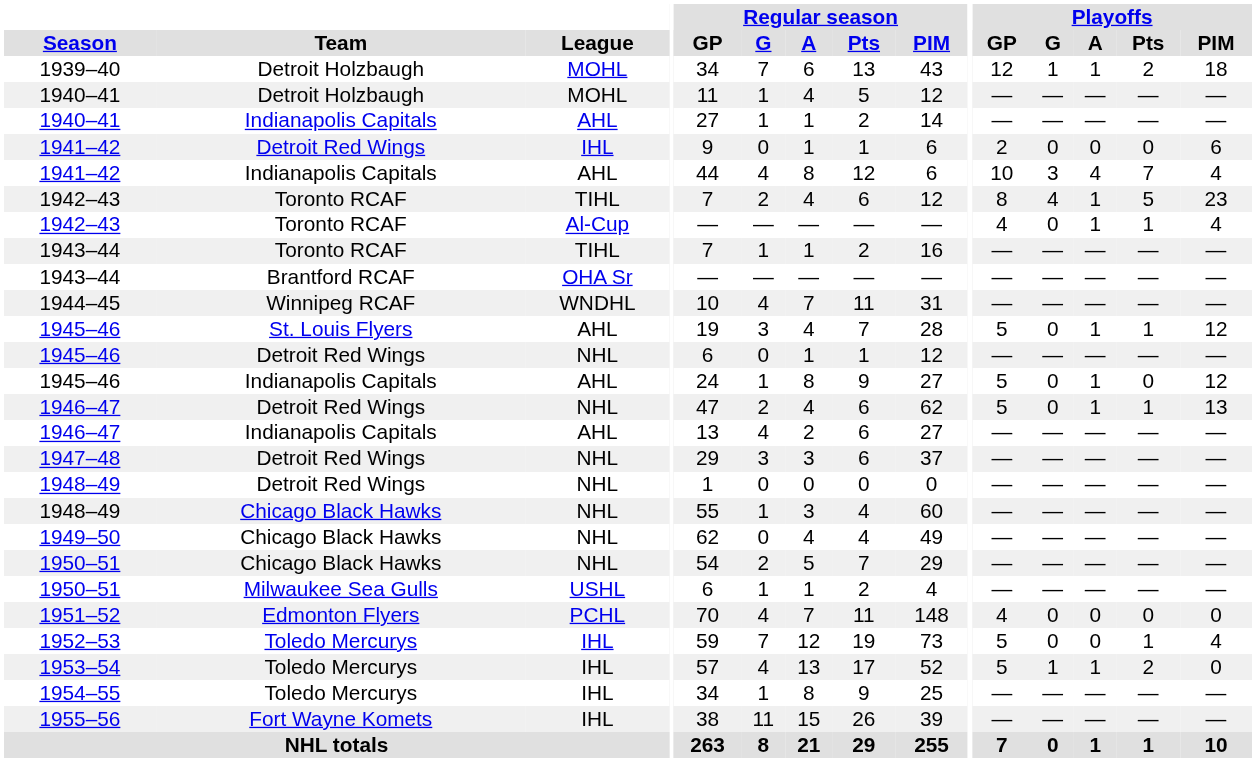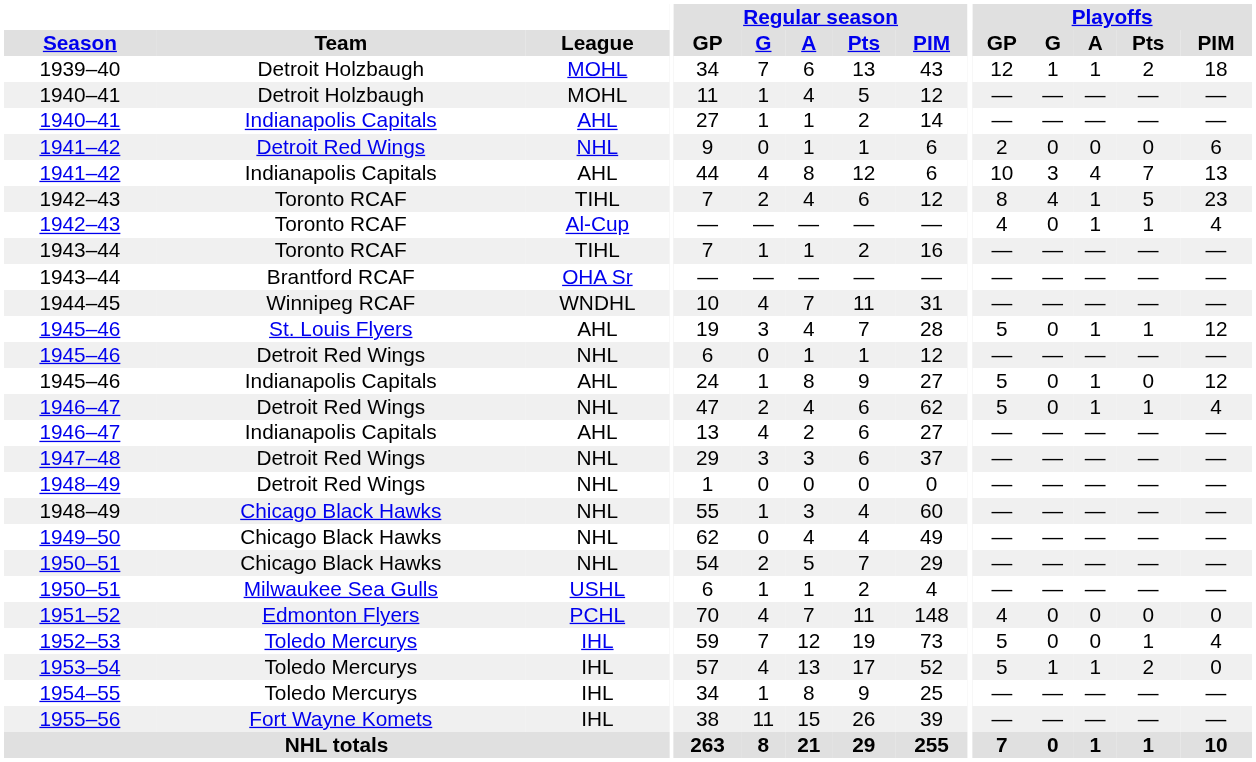1941–42 / Detroit Red Wings | League: IHL -> NHL
1941–42 / Indianapolis Capitals | Playoffs / PIM: 4 -> 13
1946–47 / Detroit Red Wings | Playoffs / PIM: 13 -> 4
